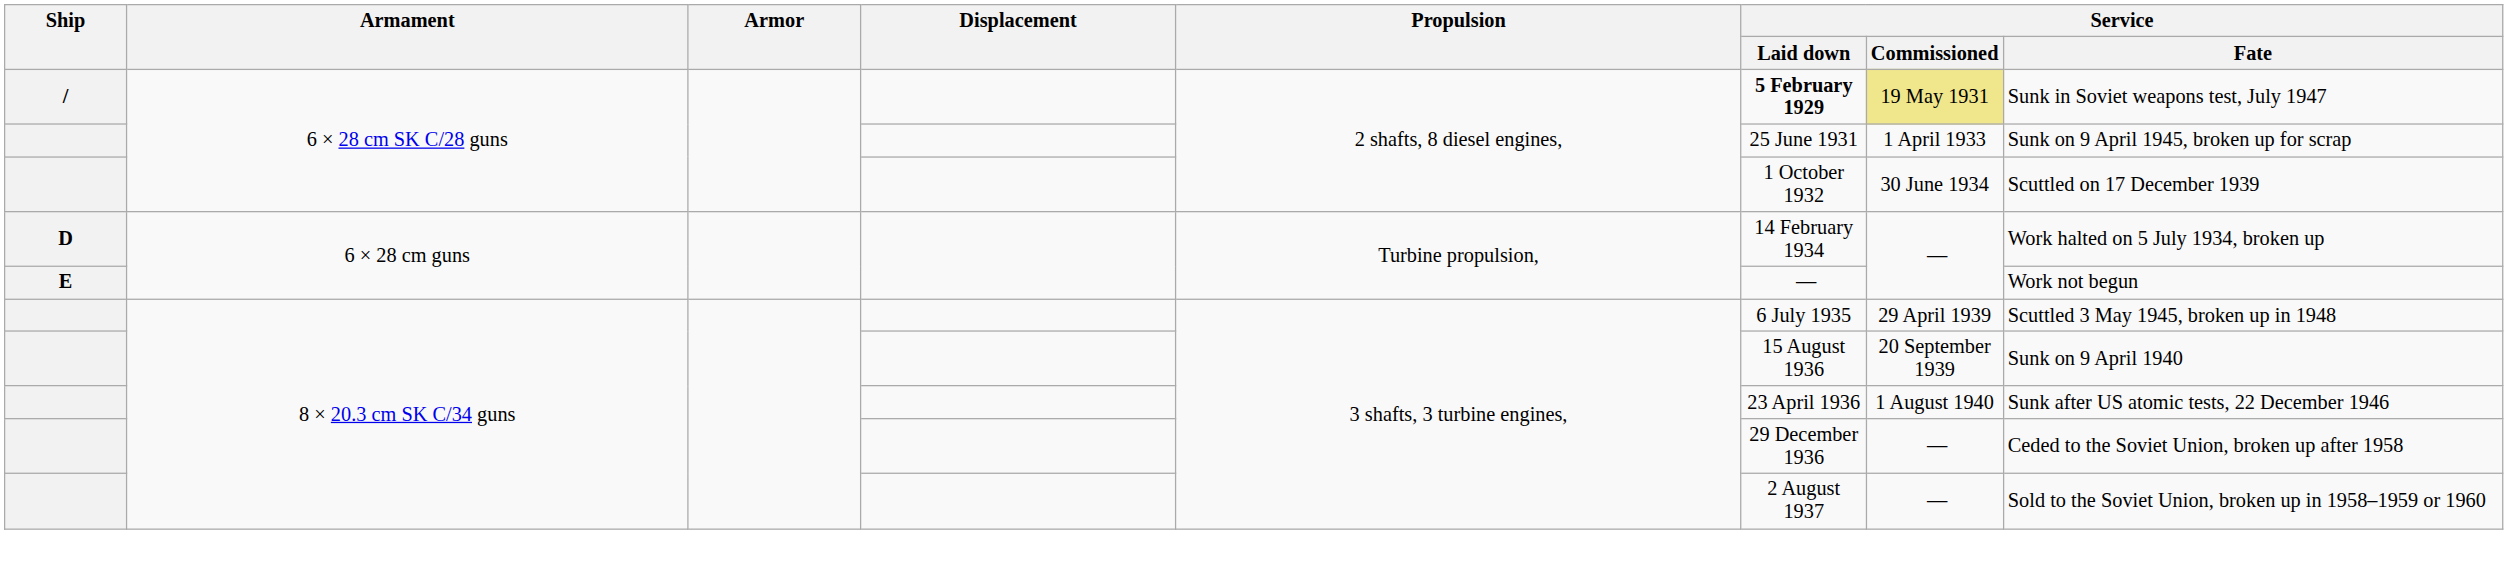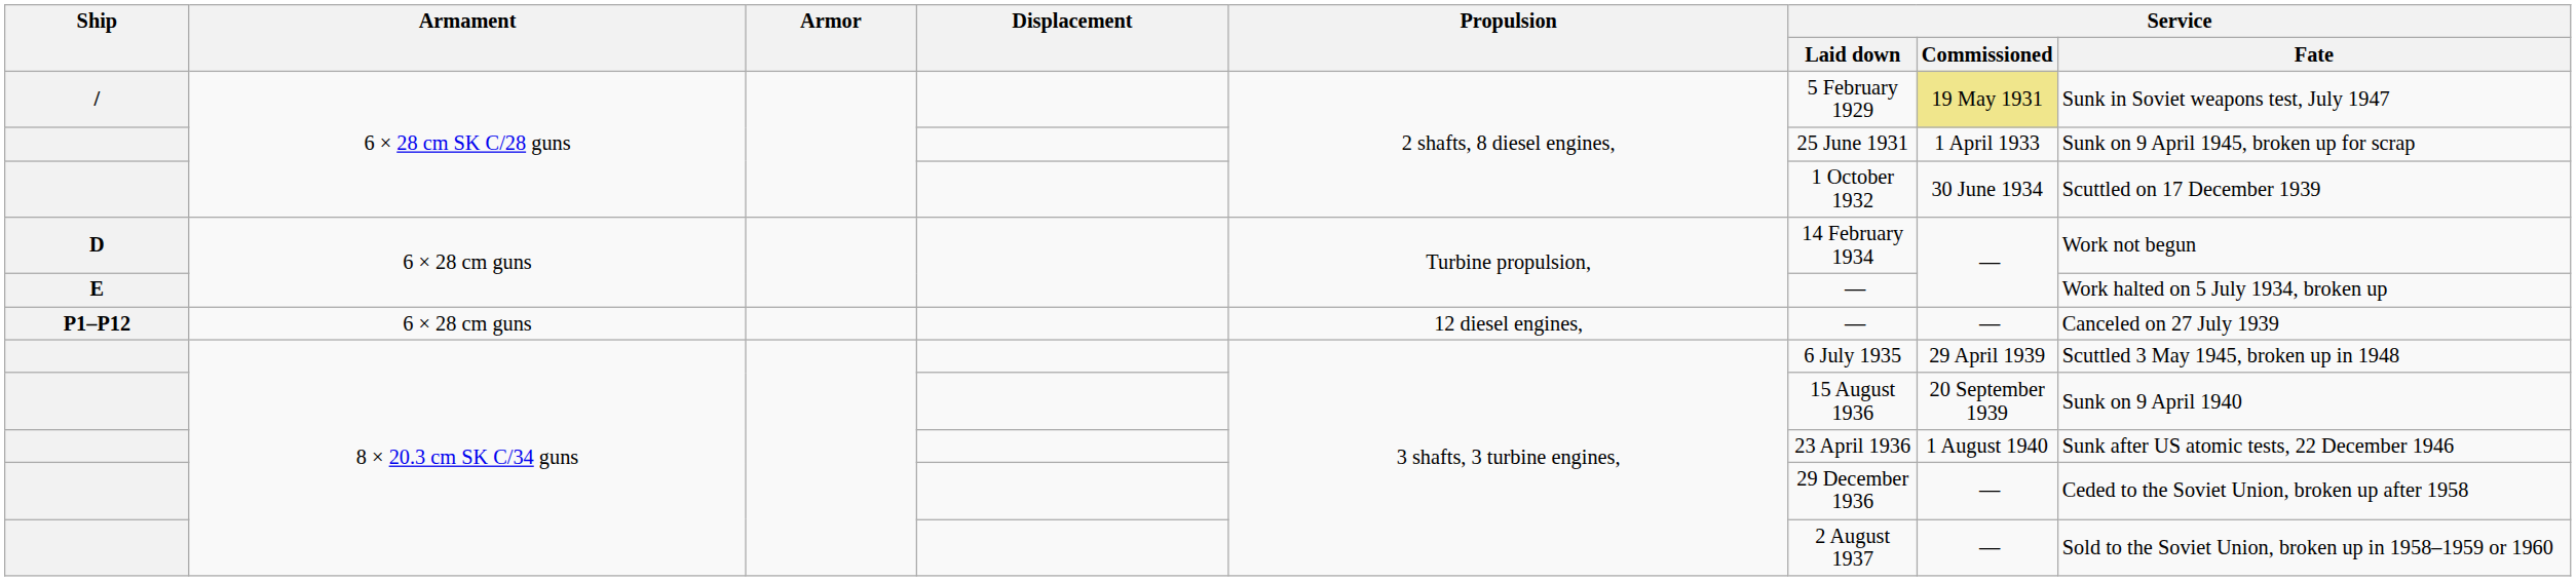/ | Service / Laid down: bold -> normal
D | Service / Fate: Work halted on 5 July 1934, broken up -> Work not begun
E | Service / Fate: Work not begun -> Work halted on 5 July 1934, broken up
+ row: P1–P12 | 6 × 28 cm guns | 12 diesel engines, | — | — | Canceled on 27 July 1939
